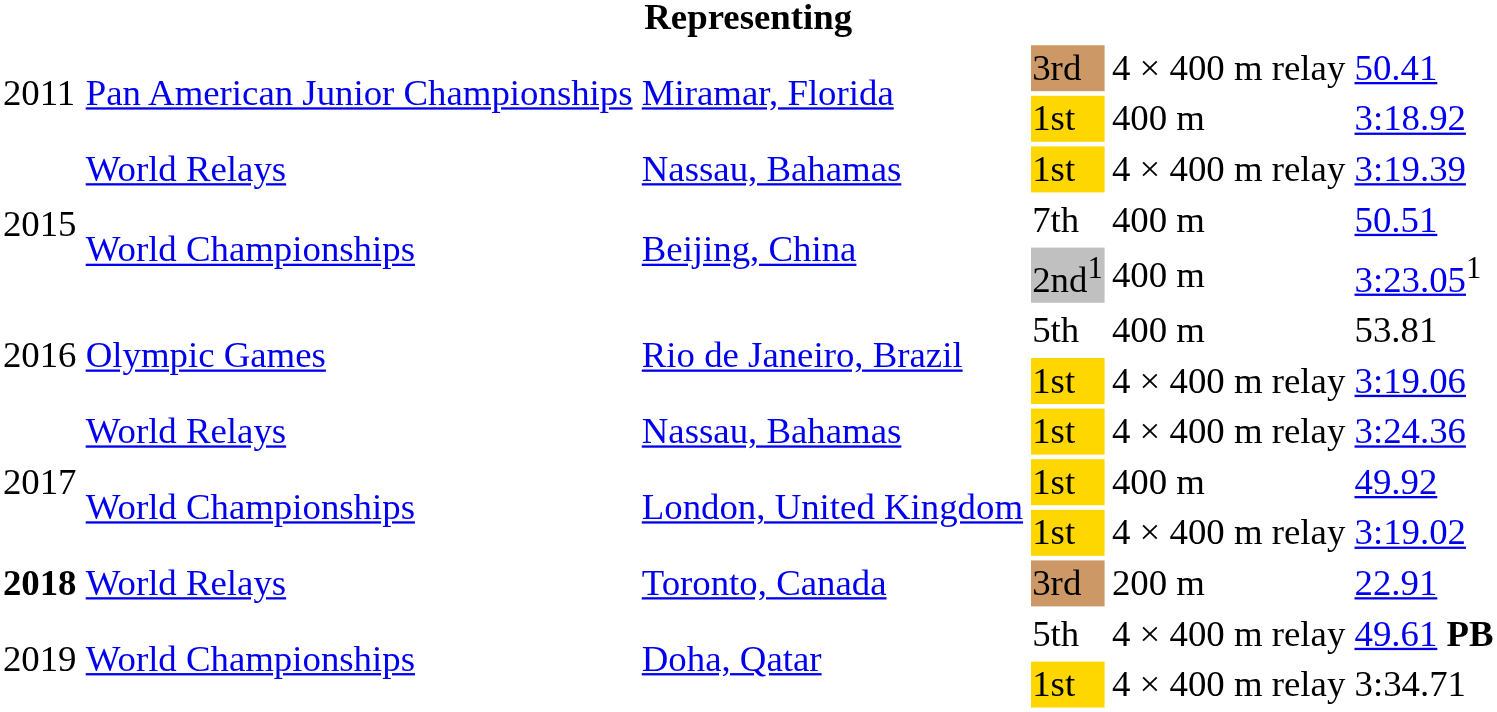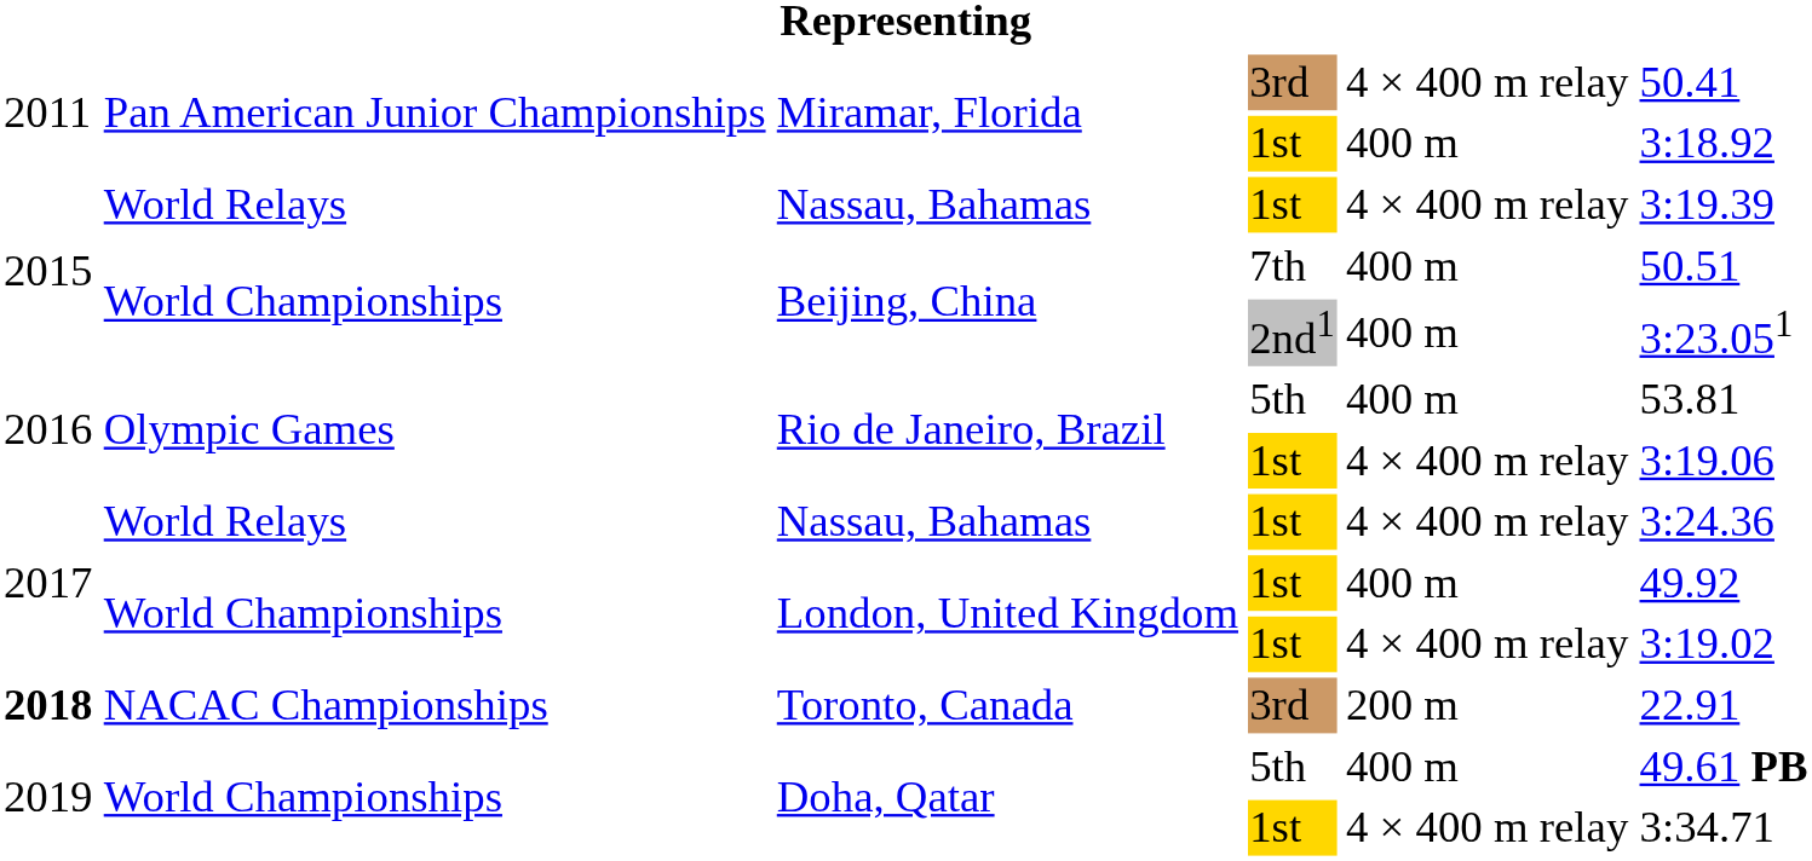Toronto, Canada | column 2: World Relays -> NACAC Championships
Doha, Qatar / 5th | column 5: 4 × 400 m relay -> 400 m
